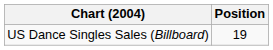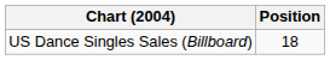US Dance Singles Sales (Billboard) | Position: 19 -> 18
